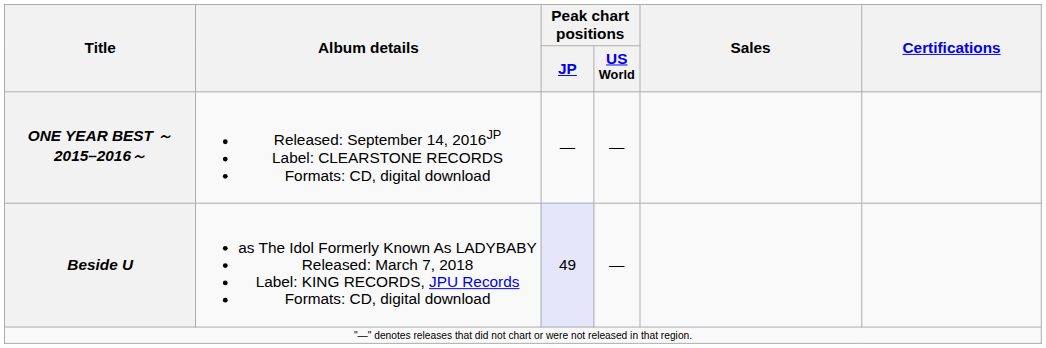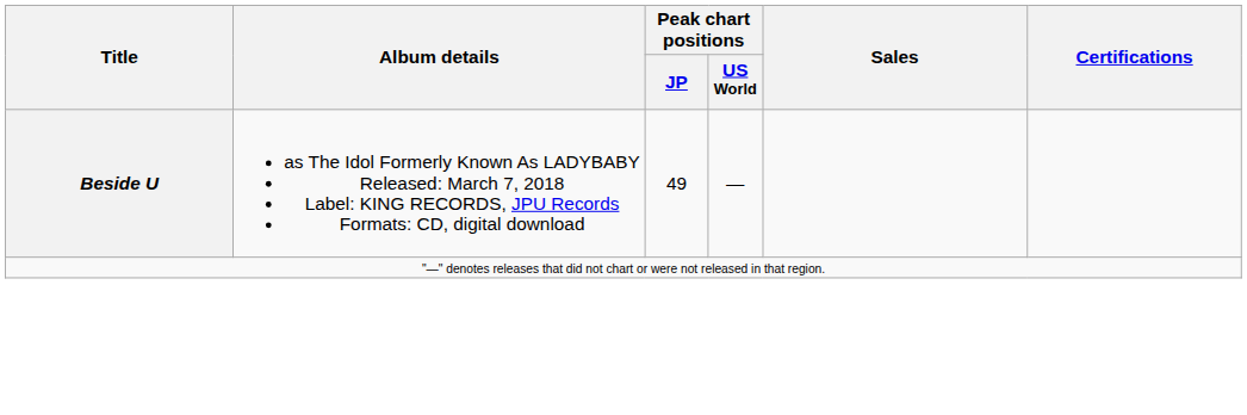- row: ONE YEAR BEST ～2015–2016～ | Released: September 14, 2016JP Label: CLEARSTONE RECORDS Formats: CD, digital download | — | —
Beside U | Peak chart positions / JP: lavender background -> no background
